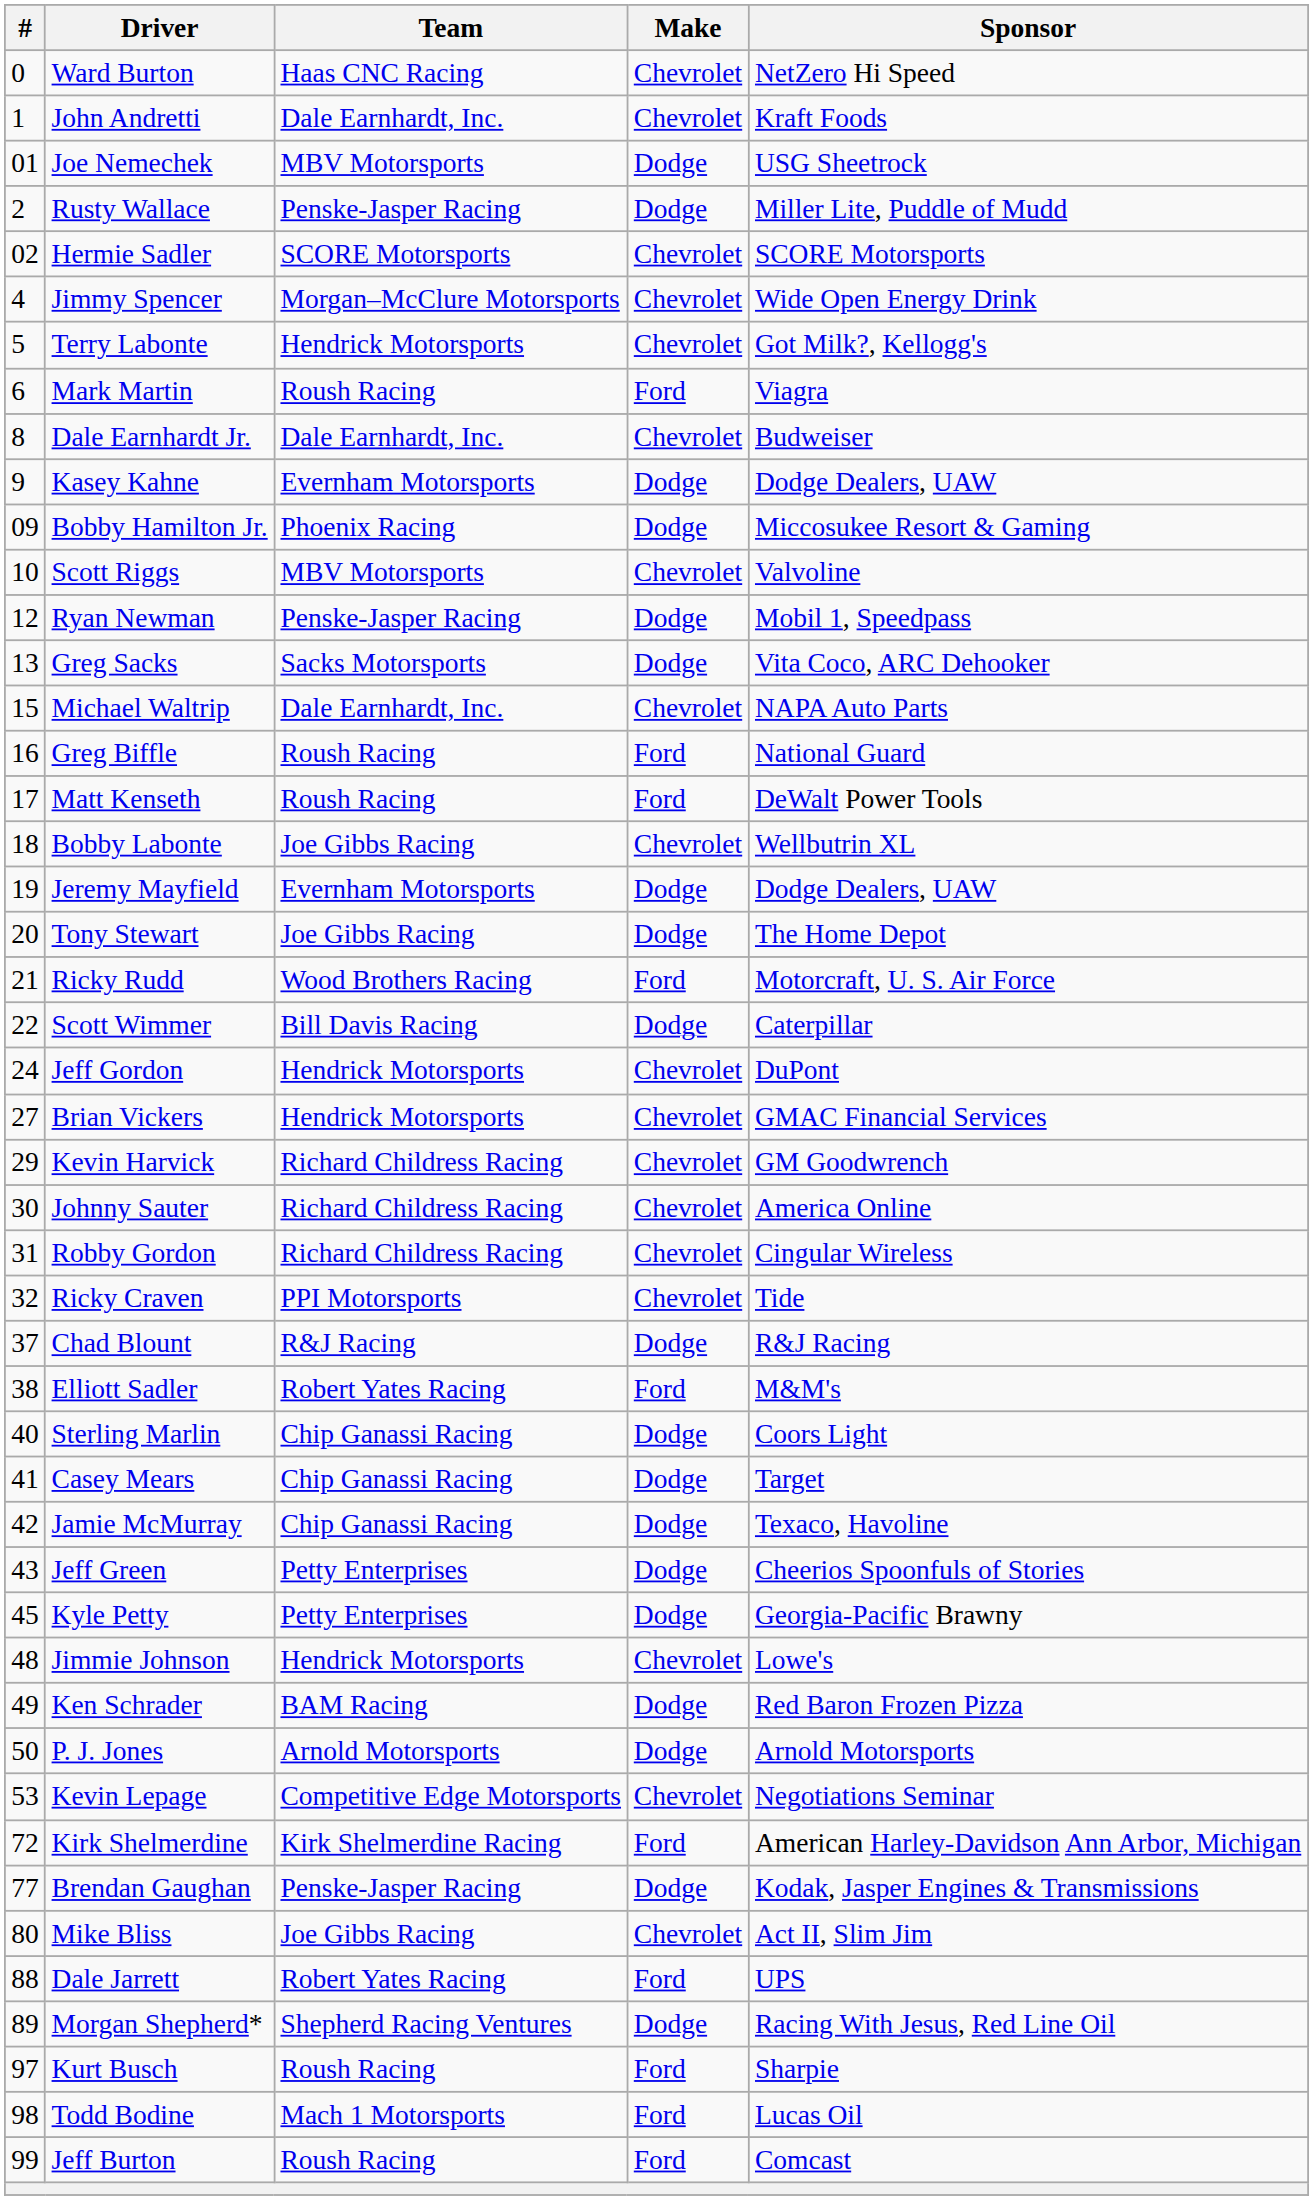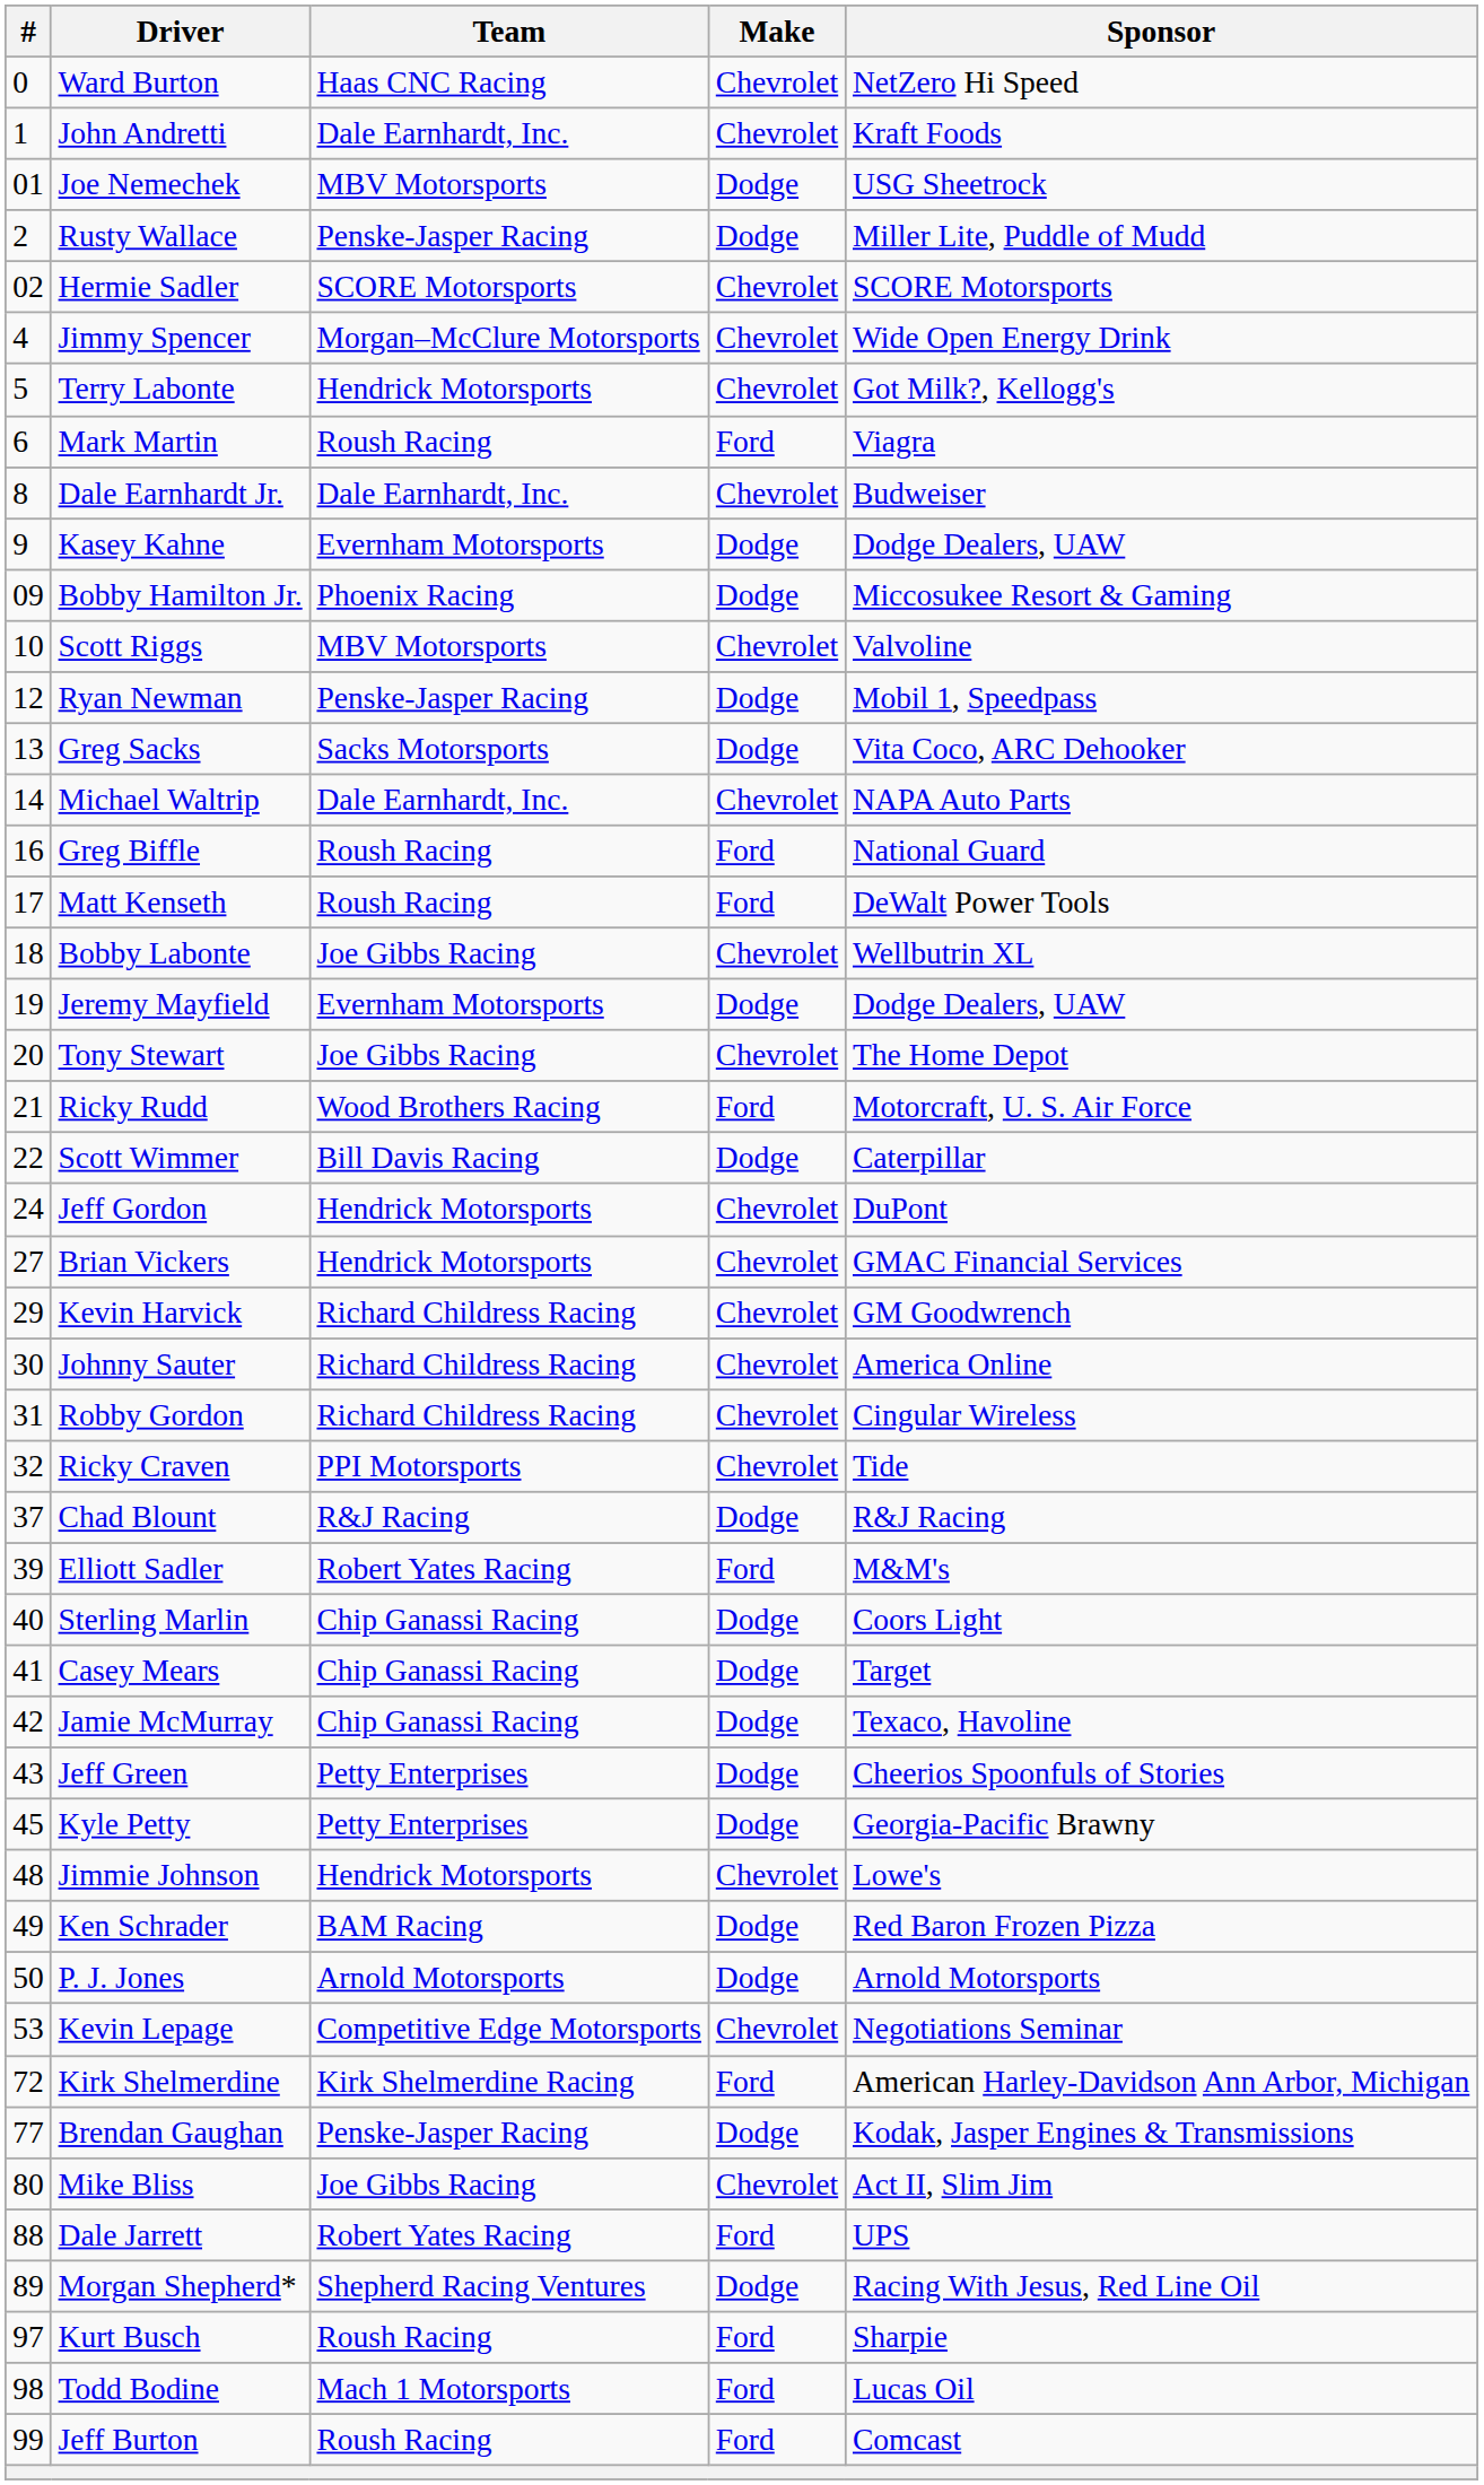Michael Waltrip | #: 15 -> 14
Tony Stewart | Make: Dodge -> Chevrolet
Elliott Sadler | #: 38 -> 39
